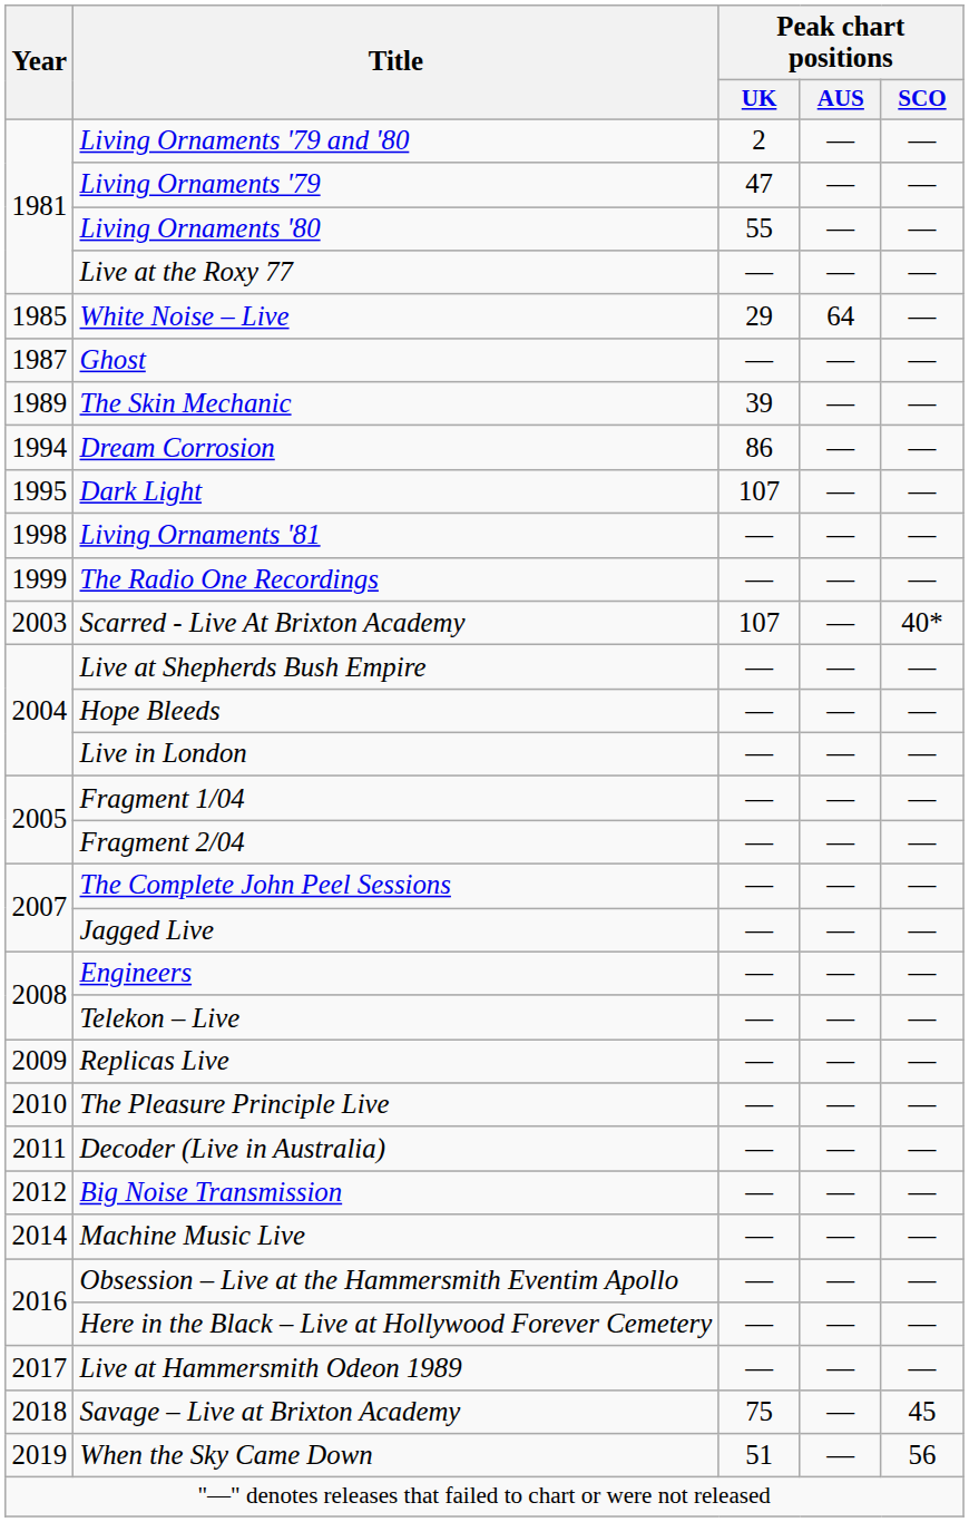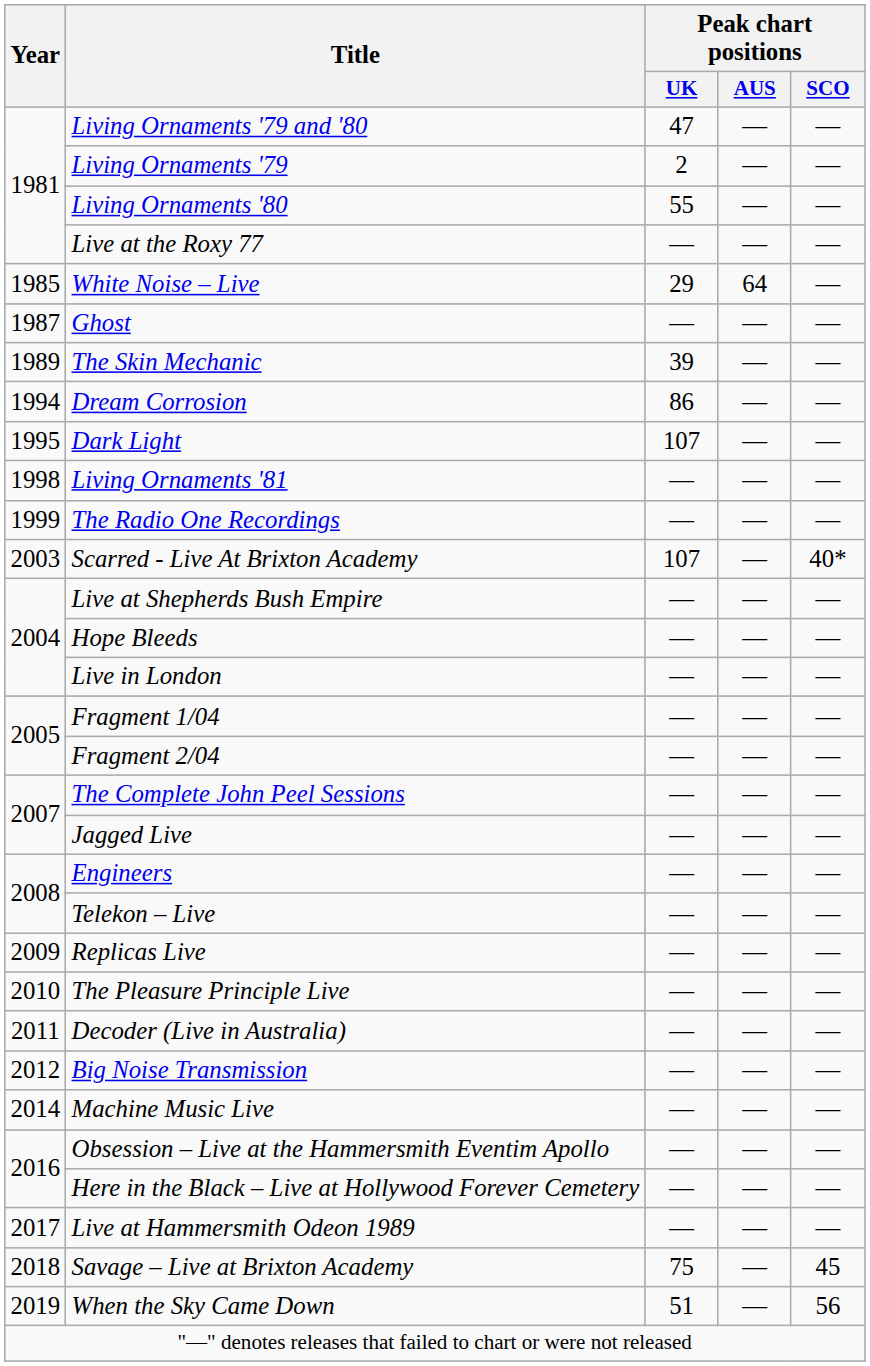Living Ornaments '79 and '80 | Peak chart positions / UK: 2 -> 47
Living Ornaments '79 | Peak chart positions / UK: 47 -> 2
